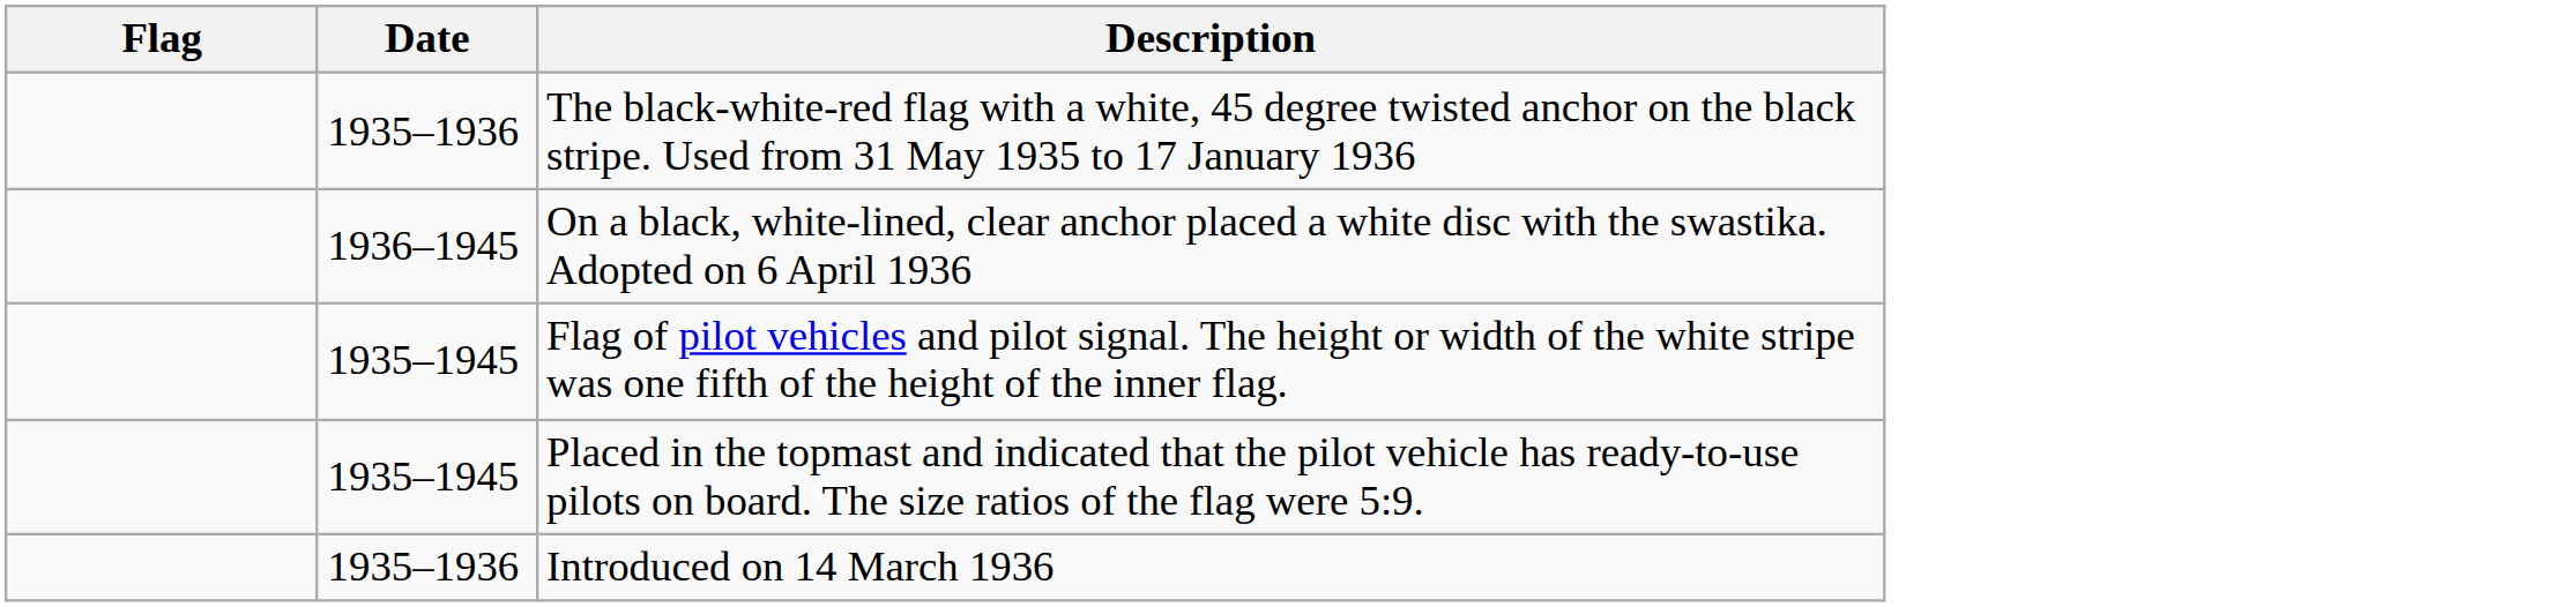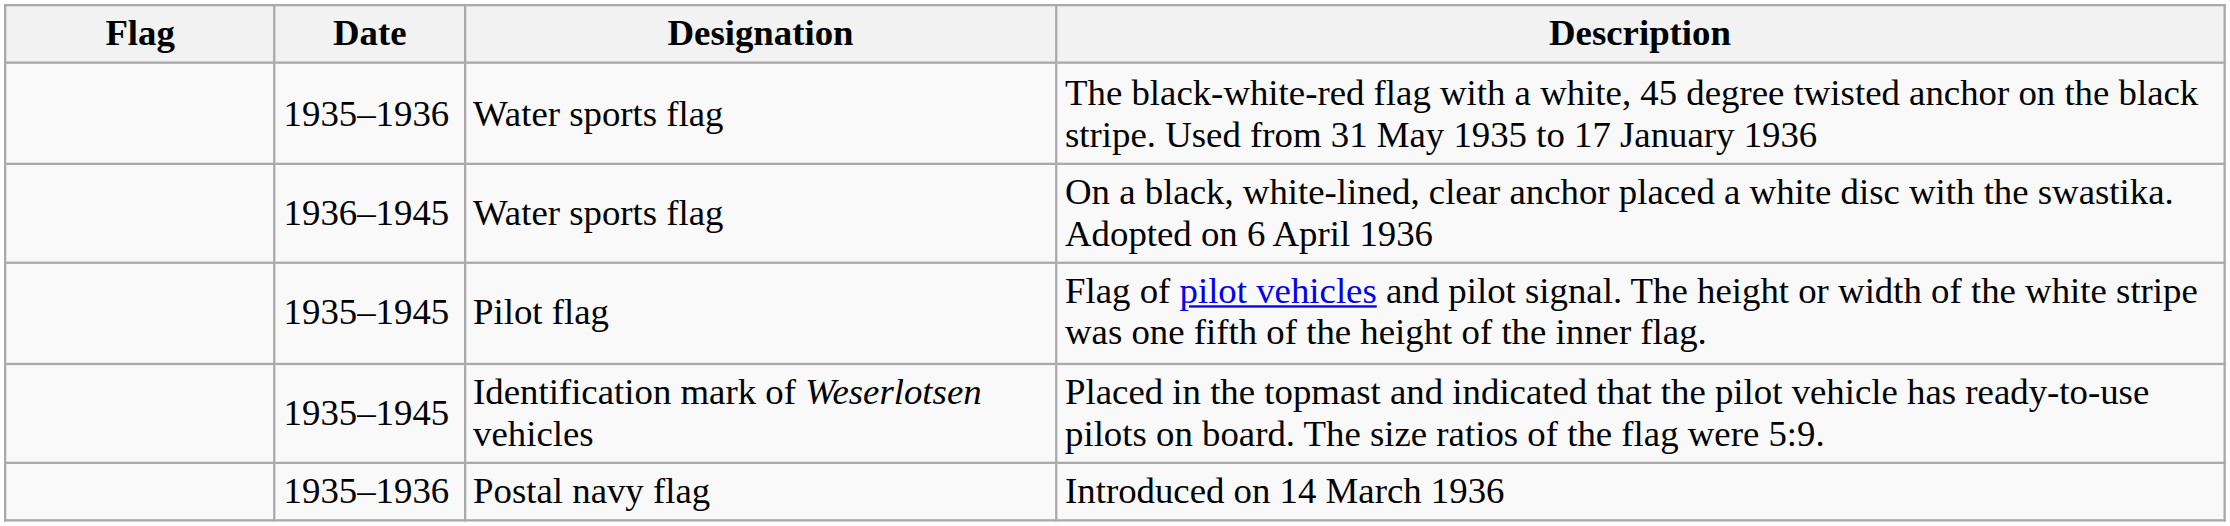+ column: Designation | Water sports flag | Water sports flag | Pilot flag | Identification mark of Weserlotsen vehicles | Postal navy flag
